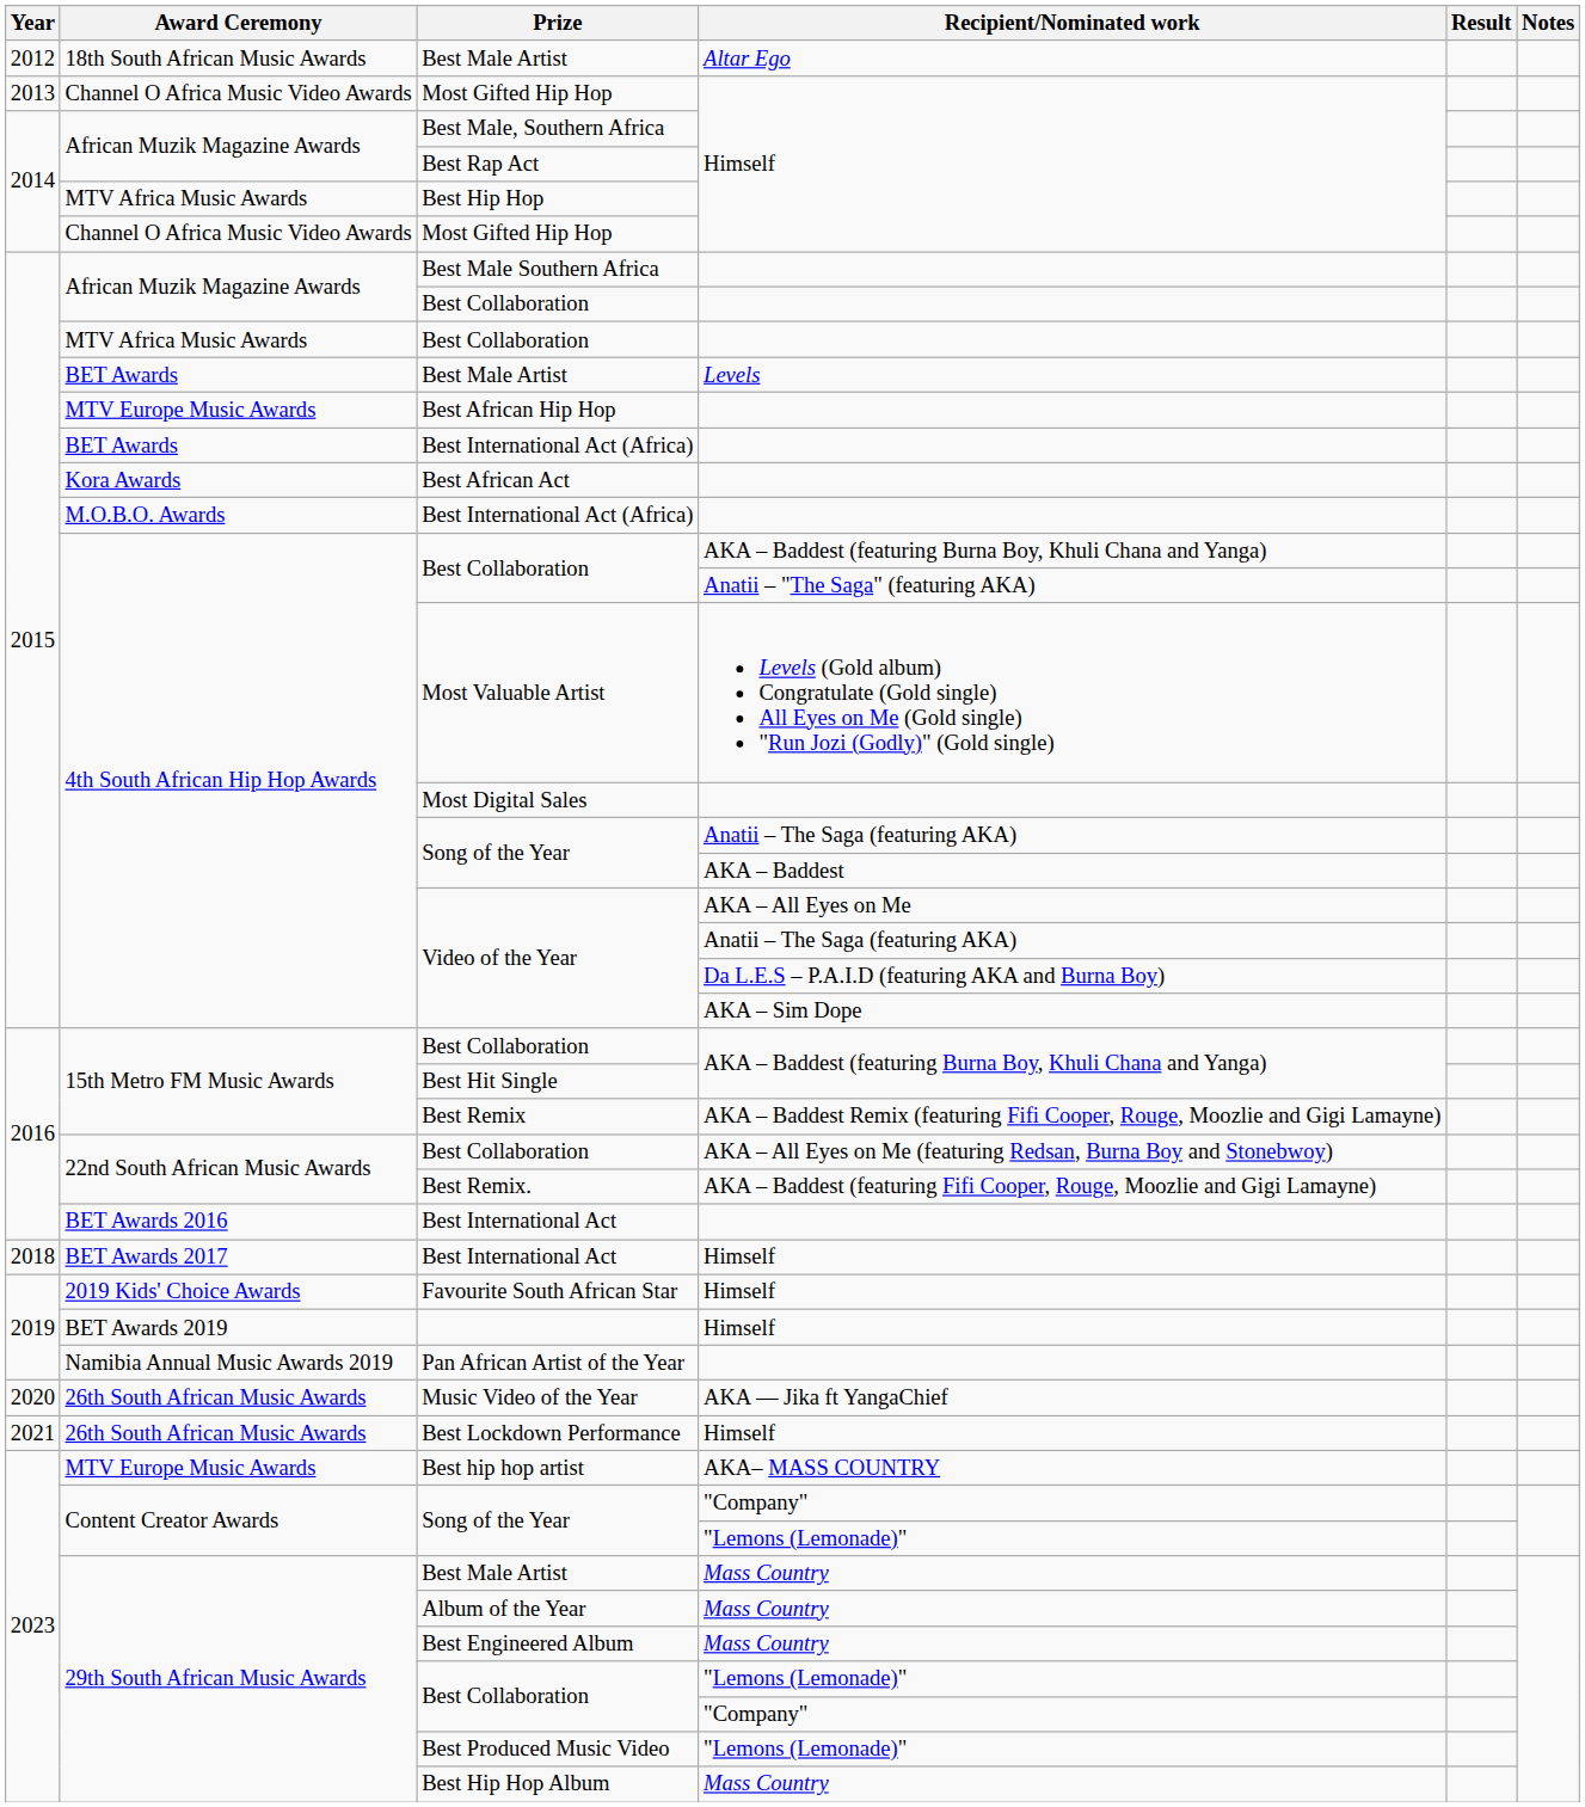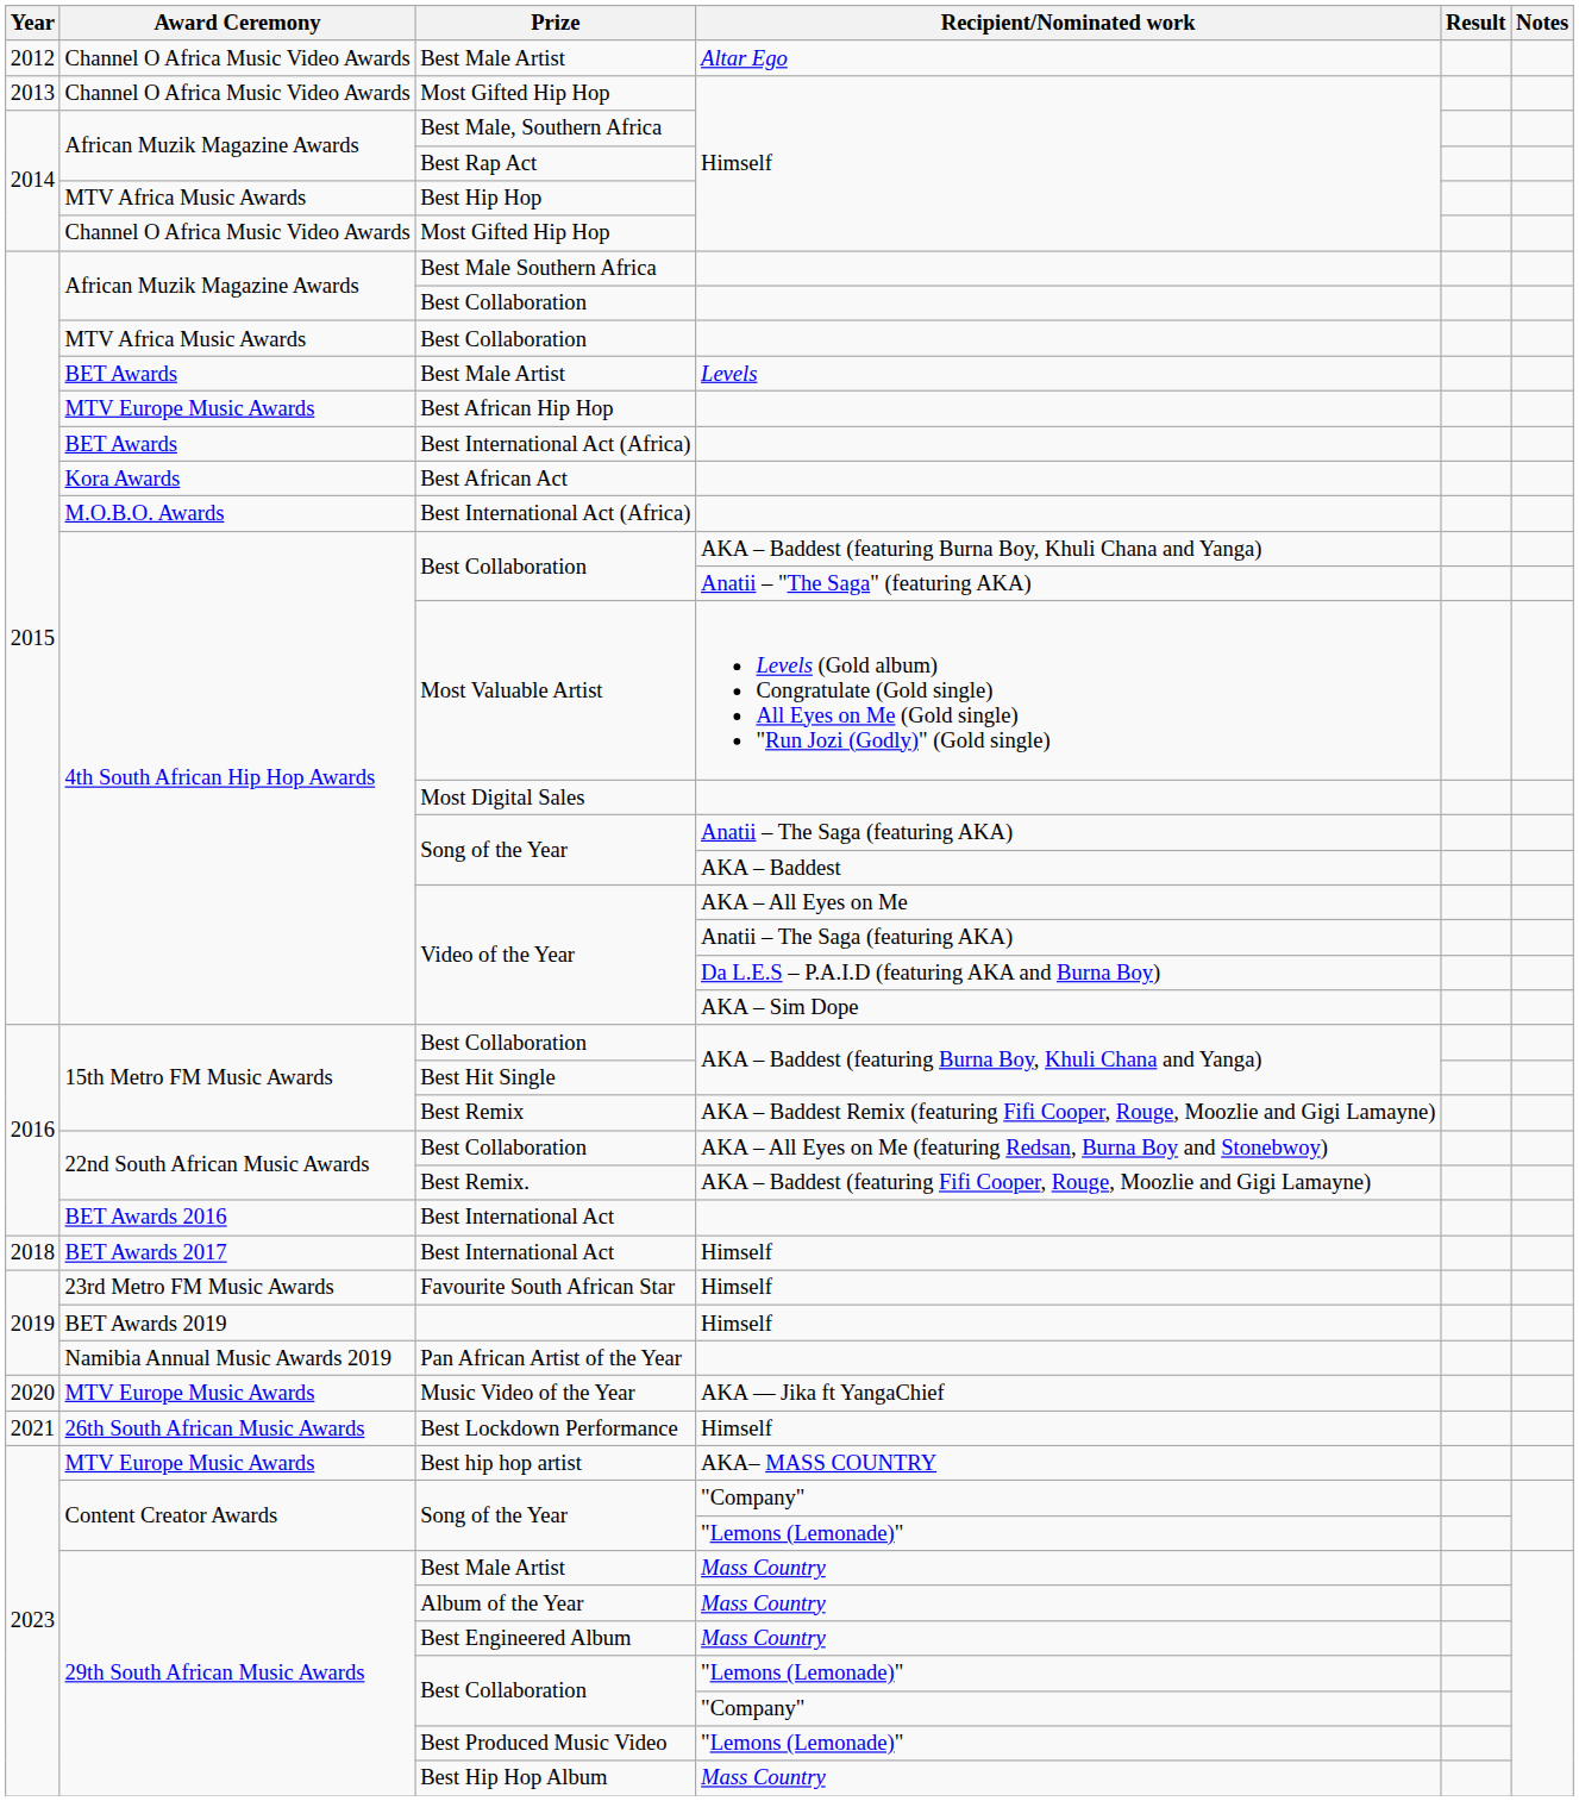Best Male Artist / Altar Ego | Award Ceremony: 18th South African Music Awards -> Channel O Africa Music Video Awards
Favourite South African Star | Award Ceremony: 2019 Kids' Choice Awards -> 23rd Metro FM Music Awards
Music Video of the Year | Award Ceremony: 26th South African Music Awards -> MTV Europe Music Awards
